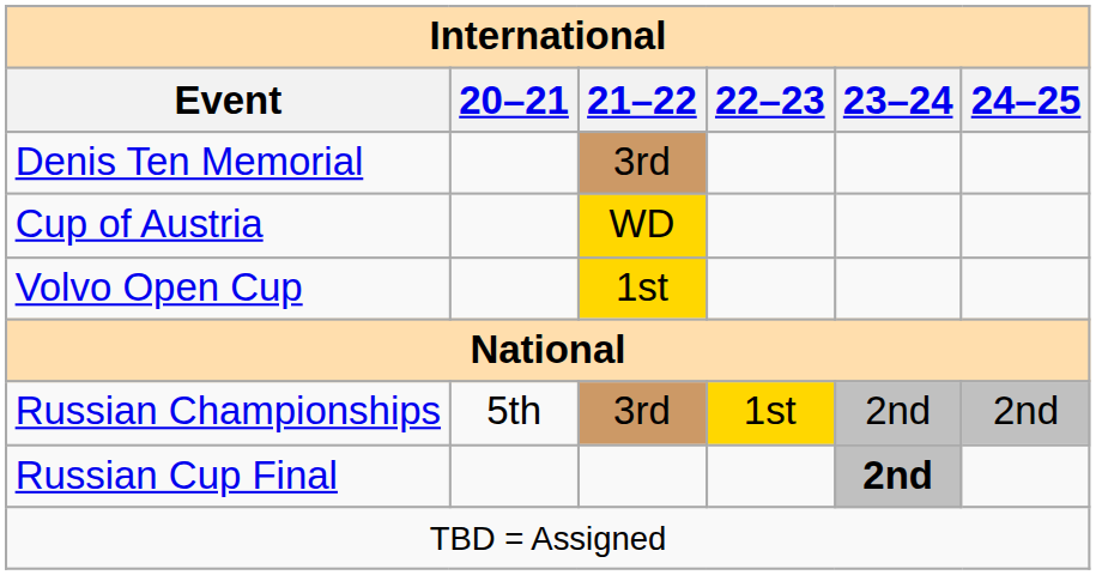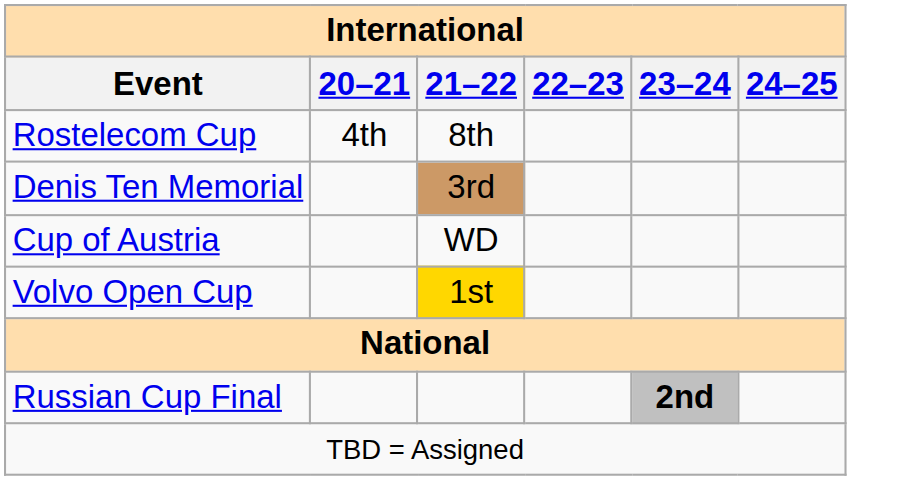+ row: Rostelecom Cup | 4th | 8th
Cup of Austria | 21–22: gold background -> no background
- row: Russian Championships | 5th | 3rd | 1st | 2nd | 2nd
